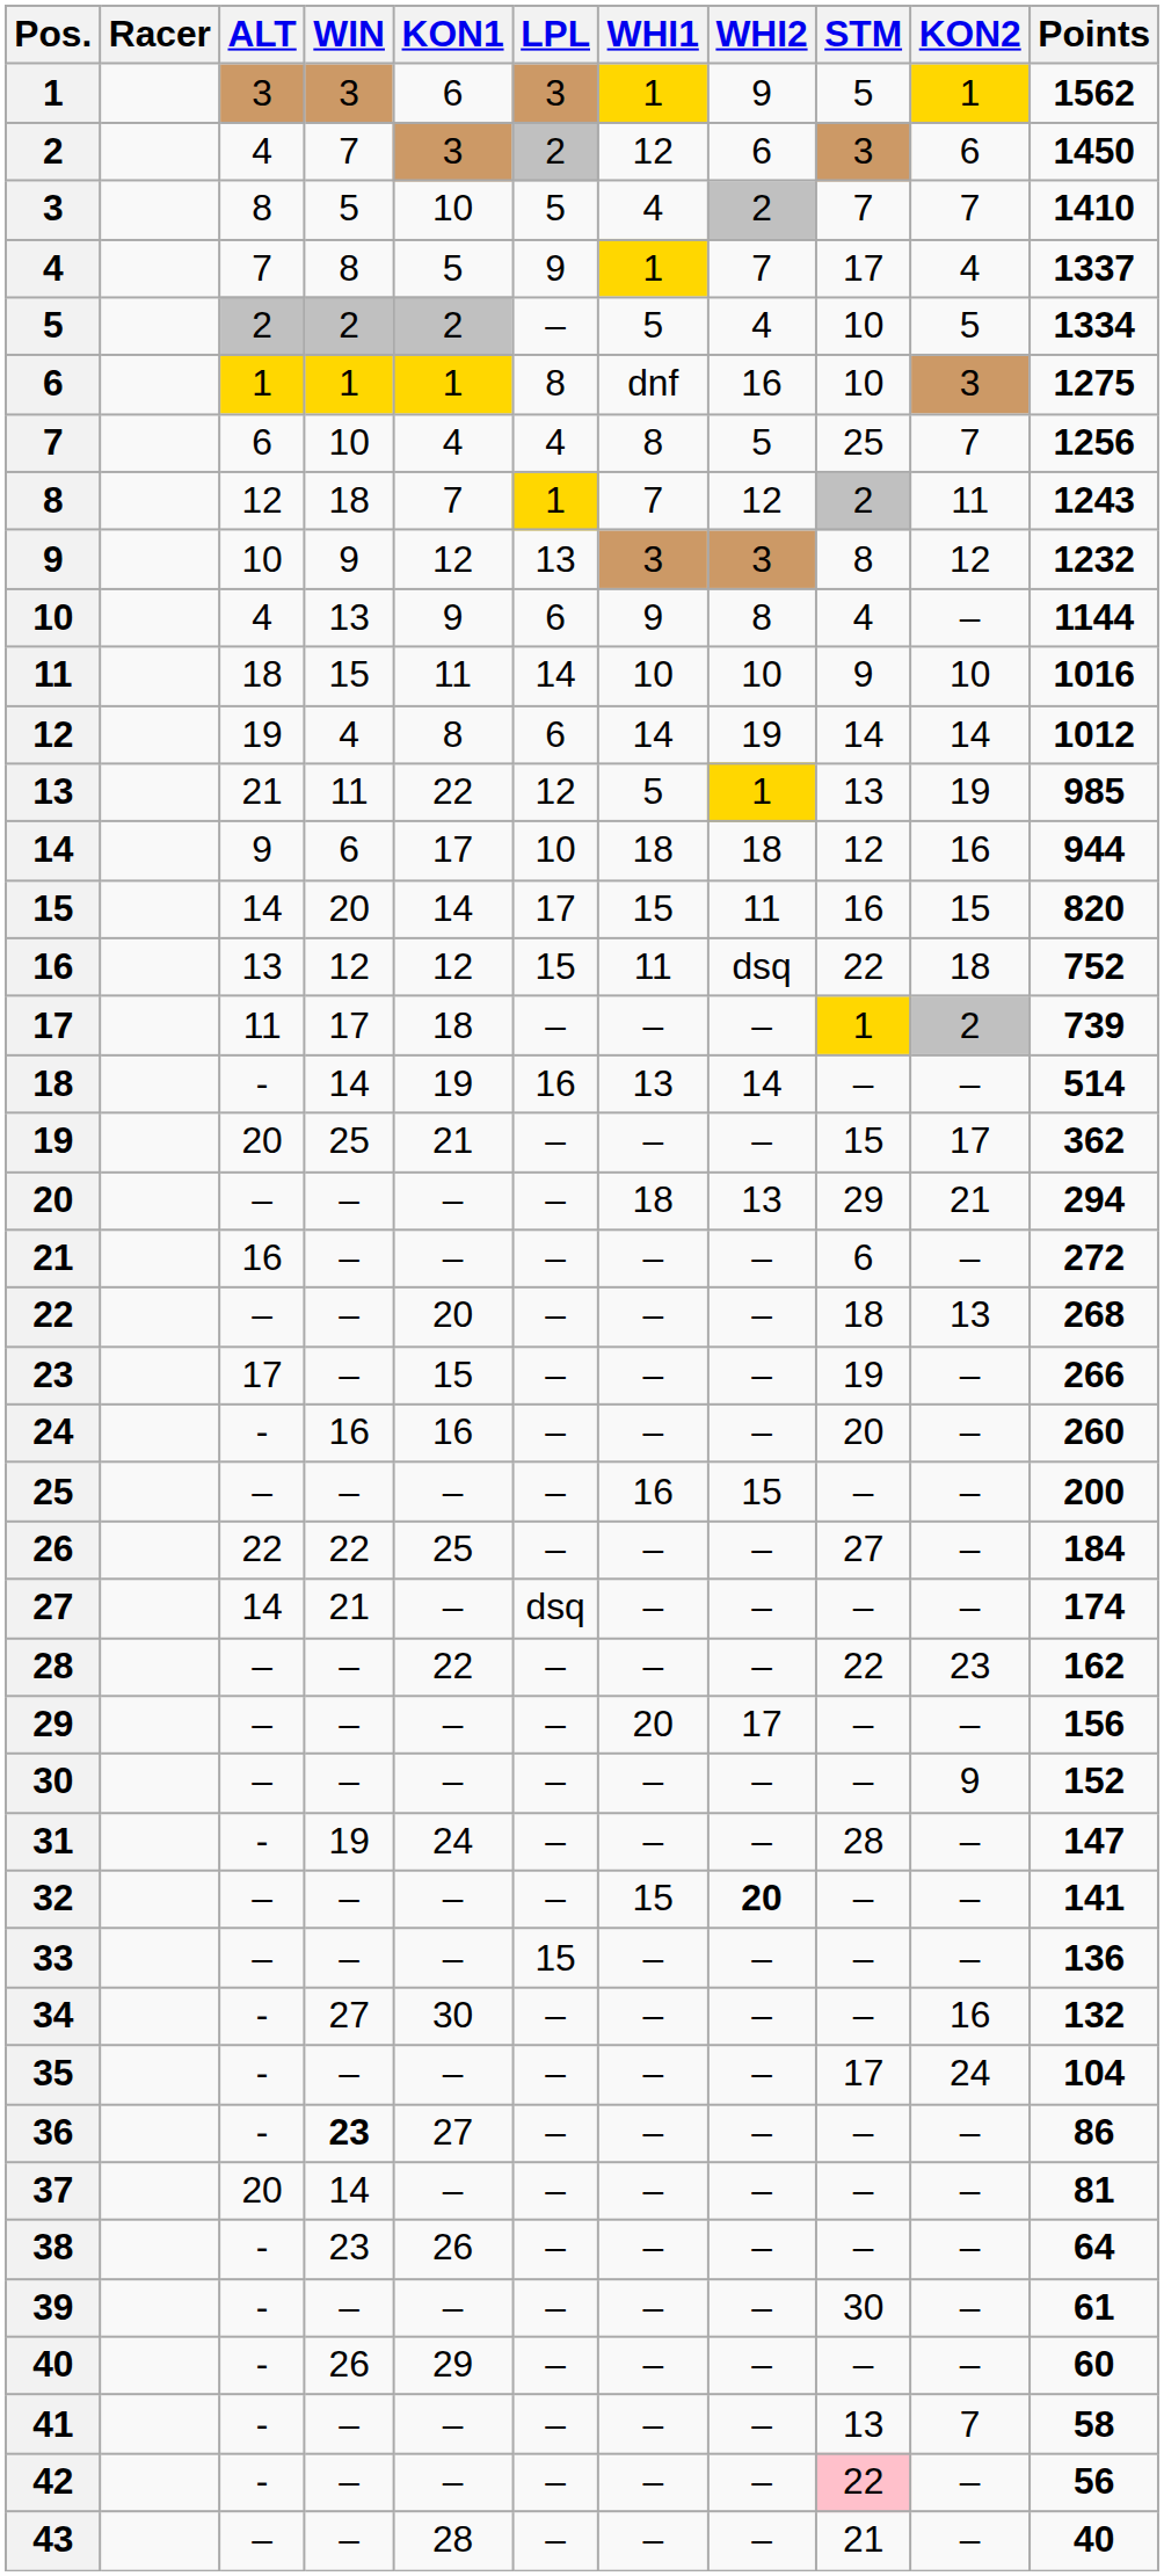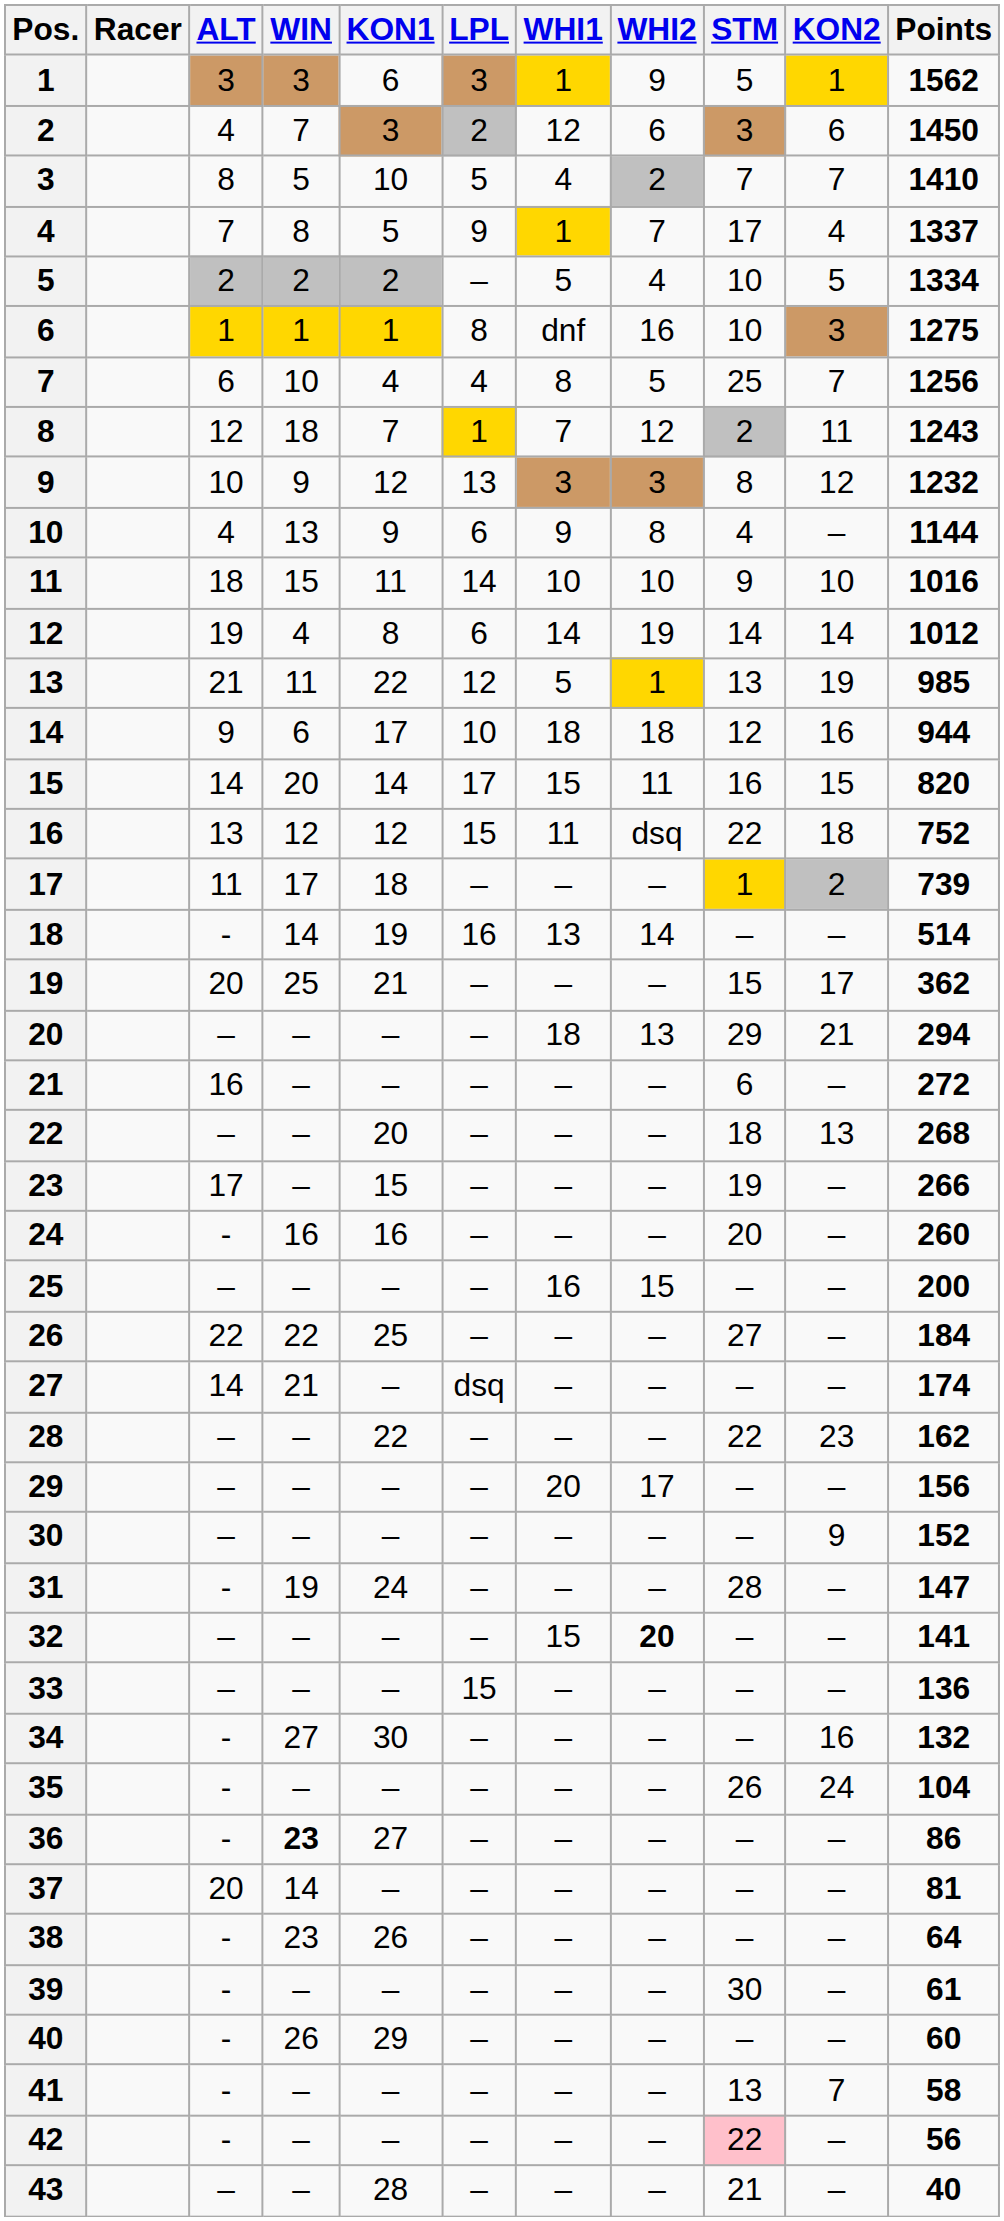35 | STM: 17 -> 26
